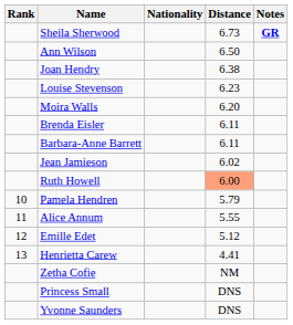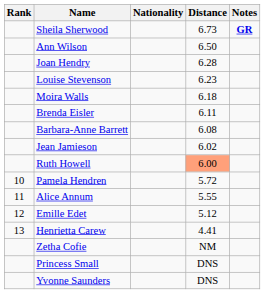Joan Hendry | Distance: 6.38 -> 6.28
Moira Walls | Distance: 6.20 -> 6.18
Barbara-Anne Barrett | Distance: 6.11 -> 6.08
Pamela Hendren | Distance: 5.79 -> 5.72
